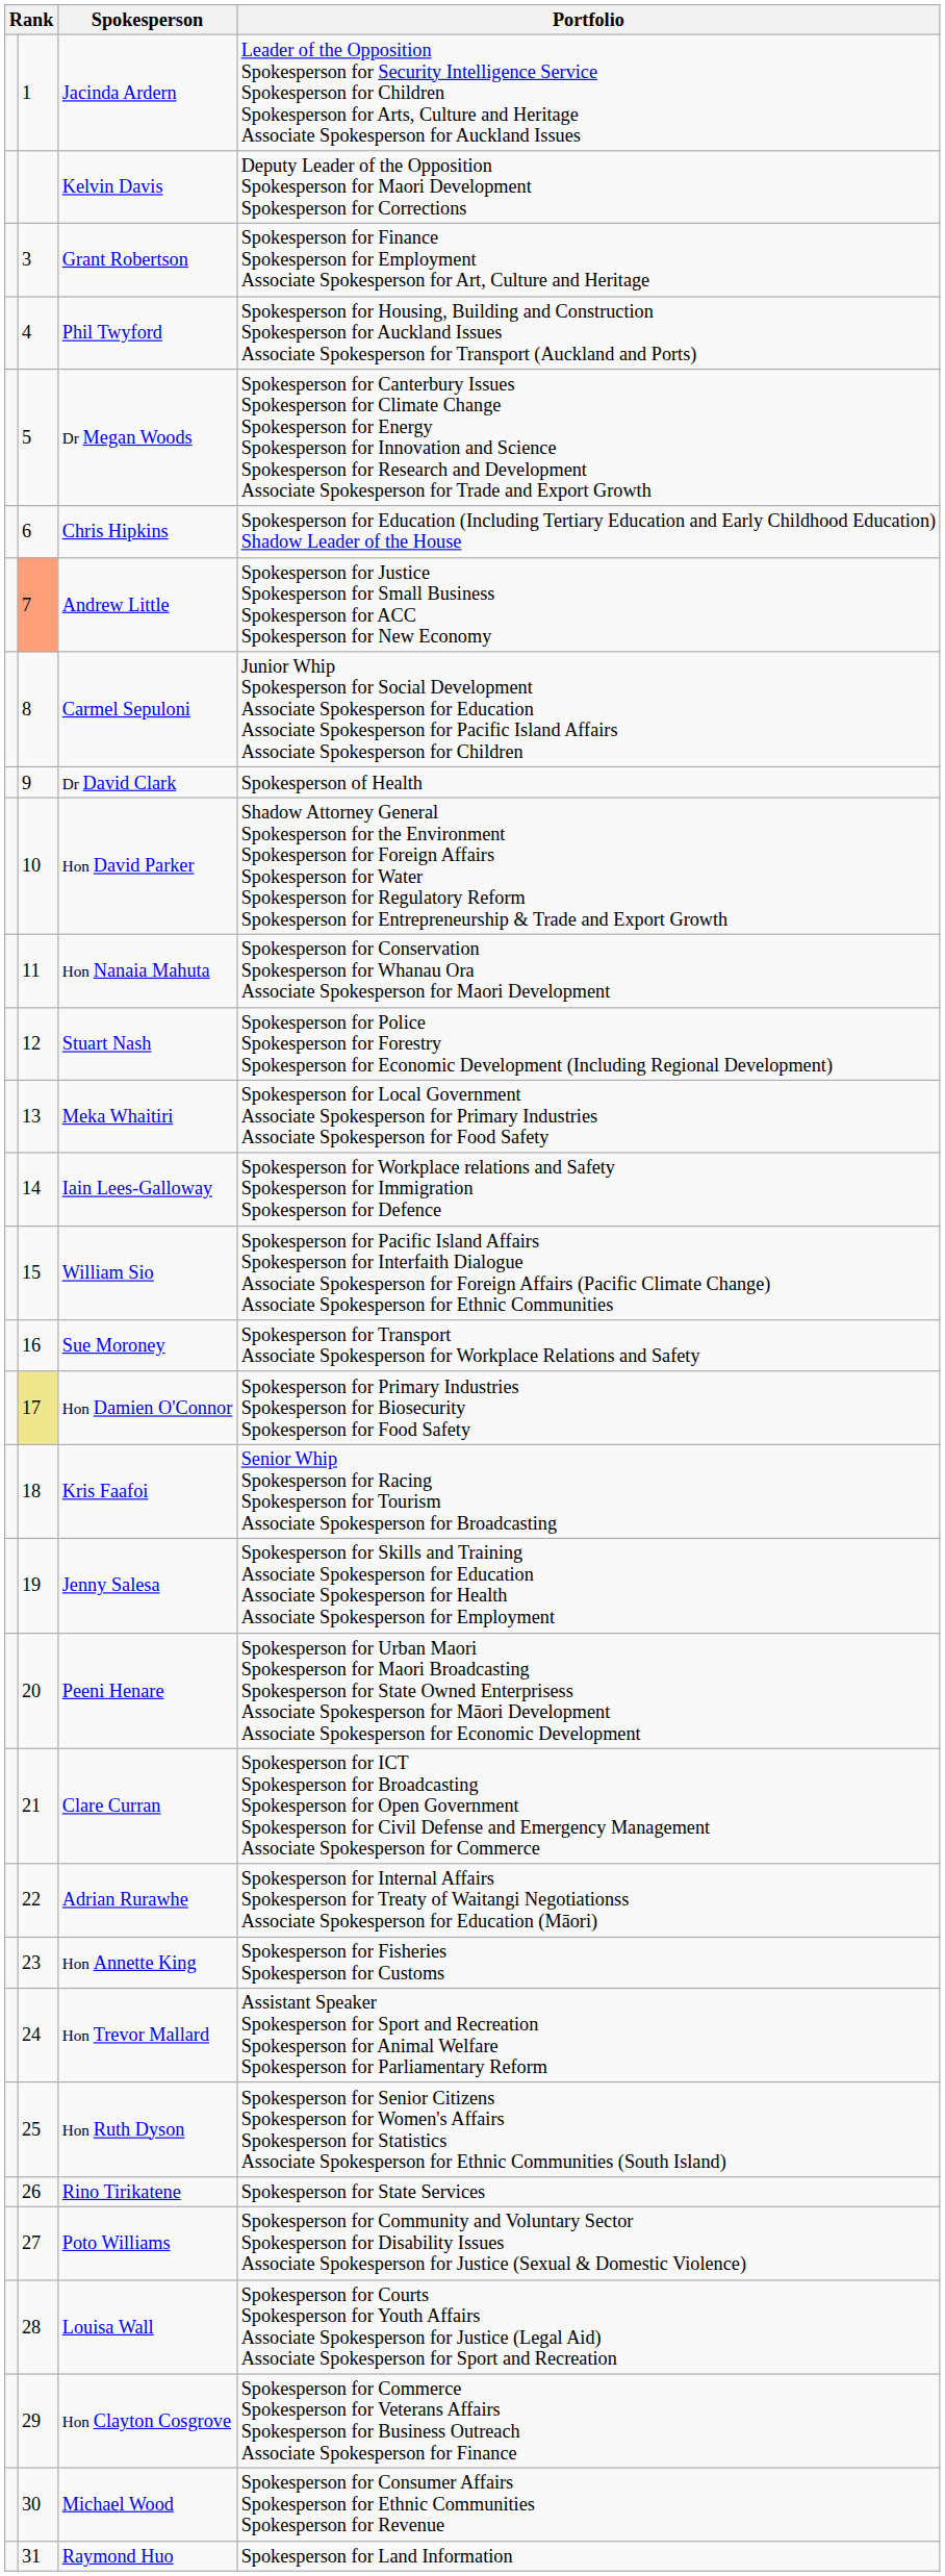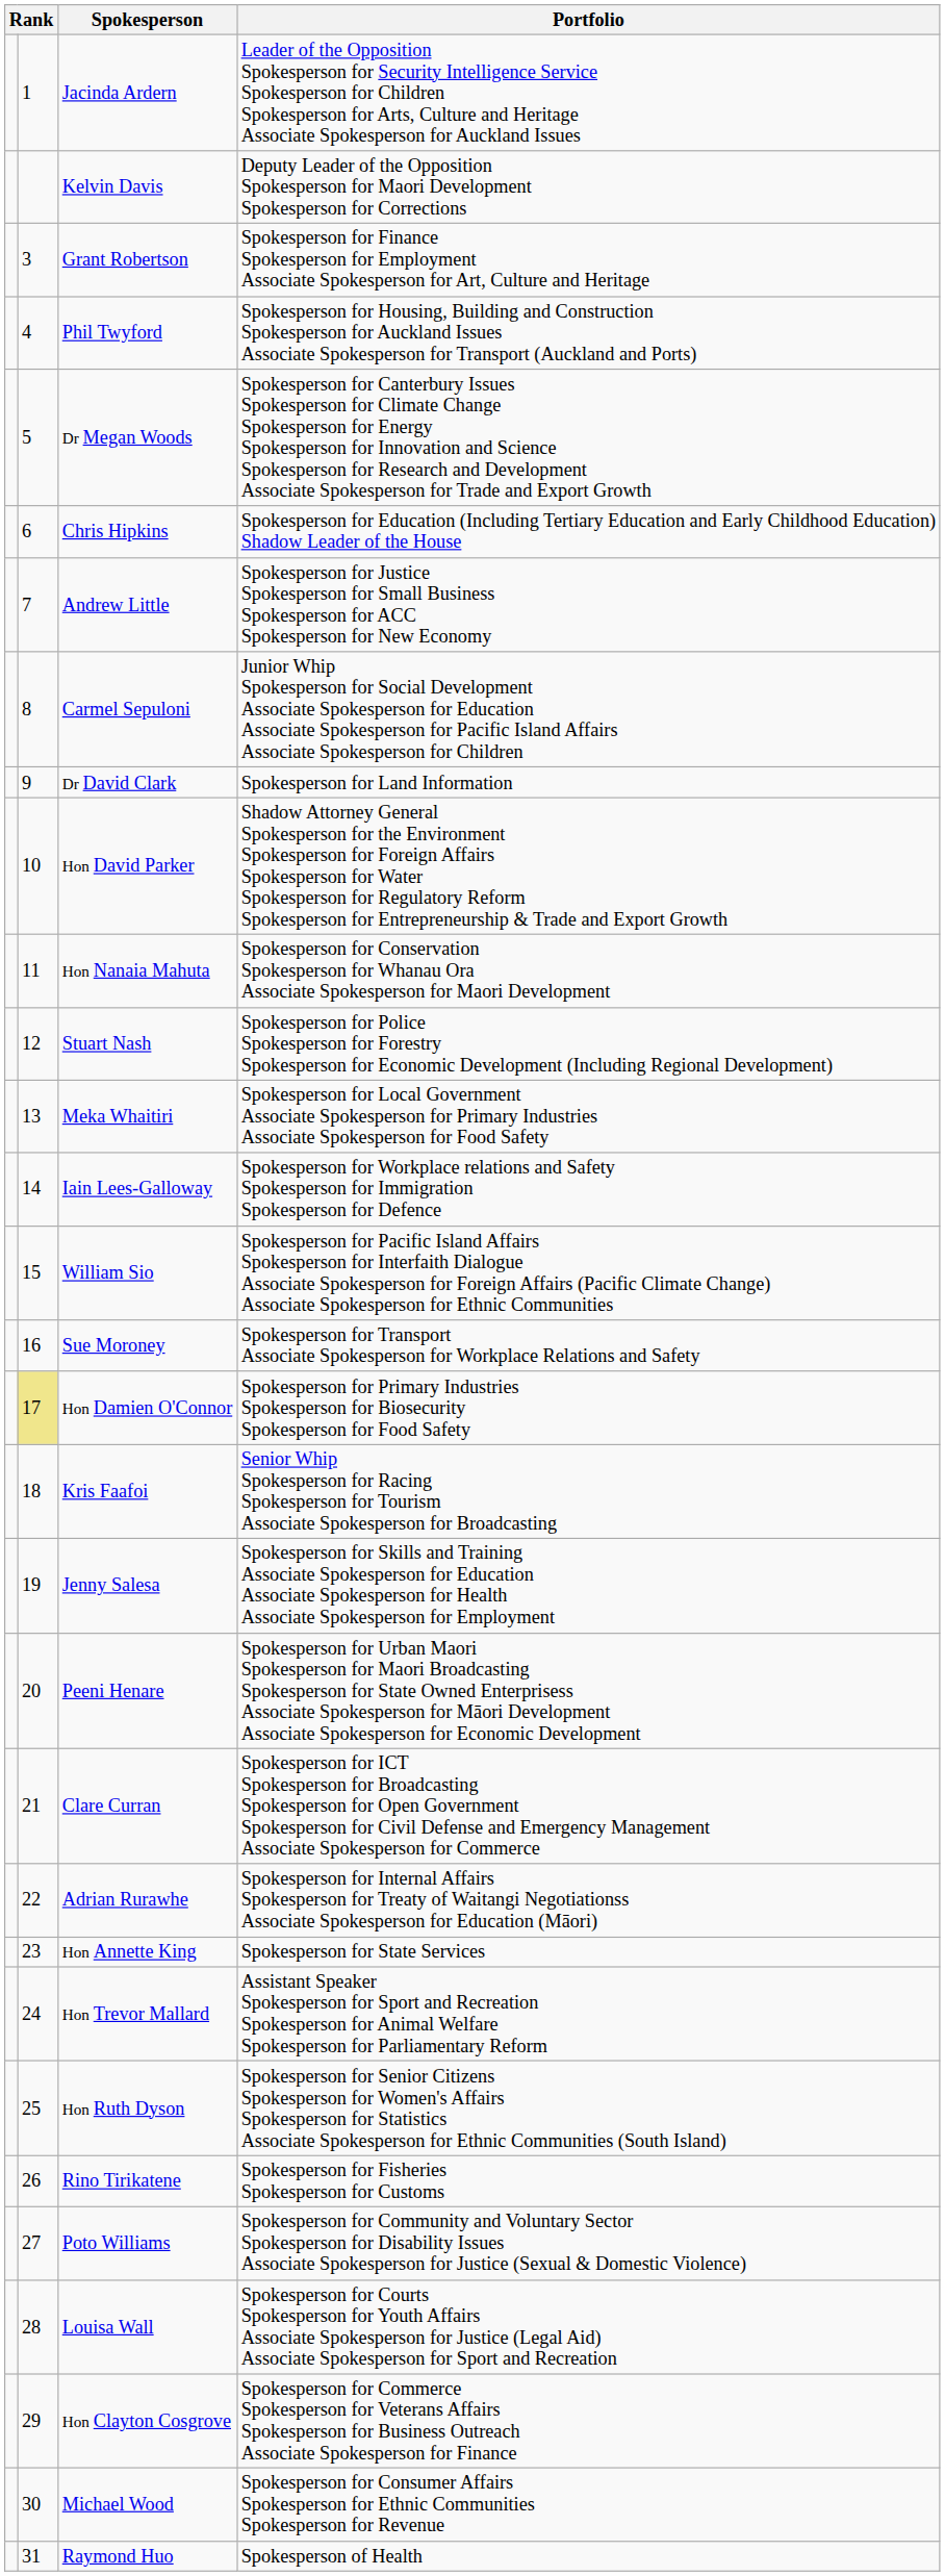Andrew Little | column 2: lightsalmon background -> no background
Dr David Clark | Portfolio: Spokesperson of Health -> Spokesperson for Land Information
Hon Annette King | Portfolio: Spokesperson for Fisheries Spokesperson for Customs -> Spokesperson for State Services
Rino Tirikatene | Portfolio: Spokesperson for State Services -> Spokesperson for Fisheries Spokesperson for Customs
Raymond Huo | Portfolio: Spokesperson for Land Information -> Spokesperson of Health
